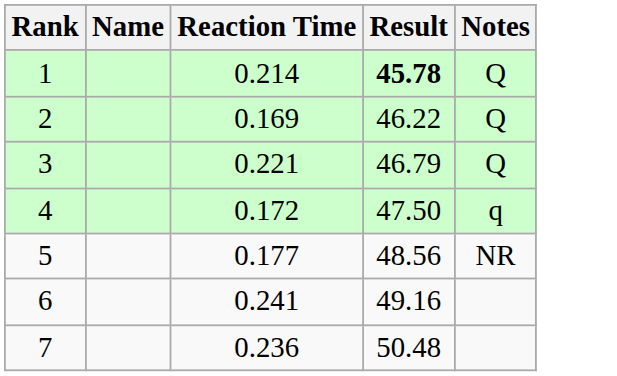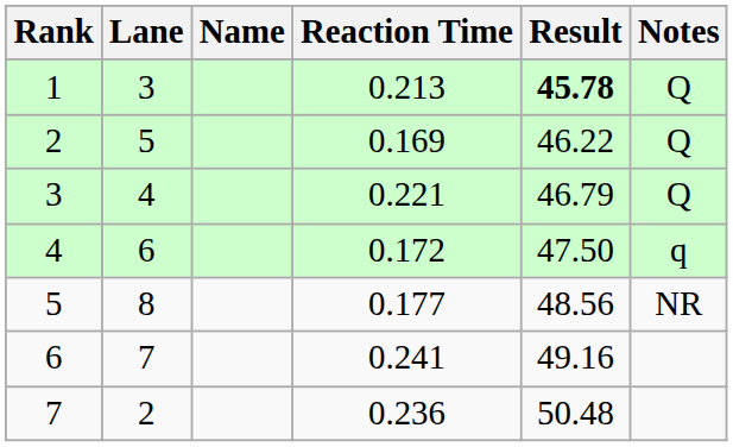+ column: Lane | 3 | 5 | 4 | 6 | 8 | 7 | 2
1 | Reaction Time: 0.214 -> 0.213
